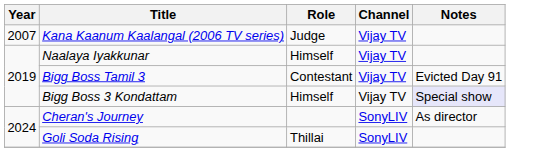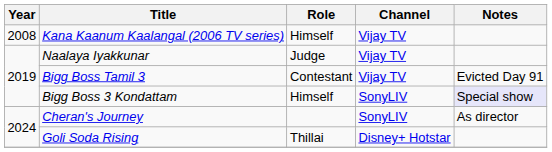Kana Kaanum Kaalangal (2006 TV series) | Year: 2007 -> 2008
Kana Kaanum Kaalangal (2006 TV series) | Role: Judge -> Himself
Naalaya Iyakkunar | Role: Himself -> Judge
Bigg Boss 3 Kondattam | Channel: Vijay TV -> SonyLIV
Goli Soda Rising | Channel: SonyLIV -> Disney+ Hotstar
